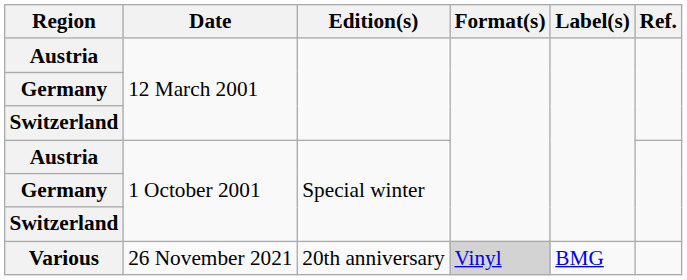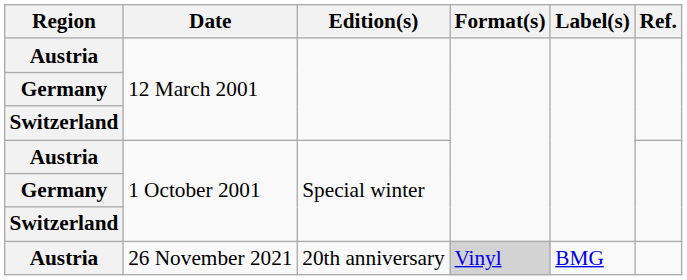26 November 2021 | Region: Various -> Austria
